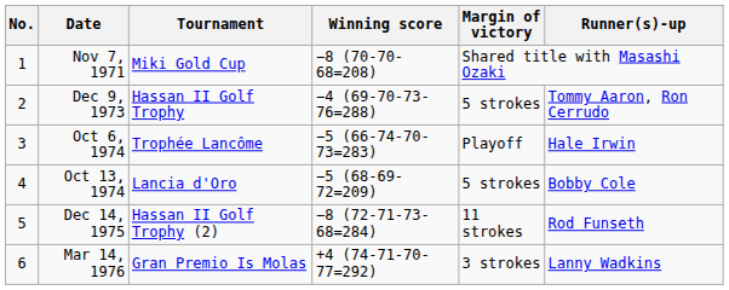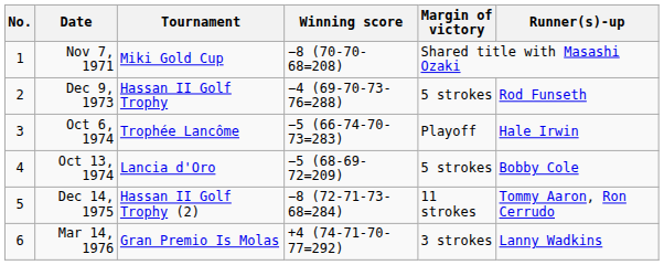Dec 9, 1973 | Runner(s)-up: Tommy Aaron, Ron Cerrudo -> Rod Funseth
Dec 14, 1975 | Runner(s)-up: Rod Funseth -> Tommy Aaron, Ron Cerrudo
